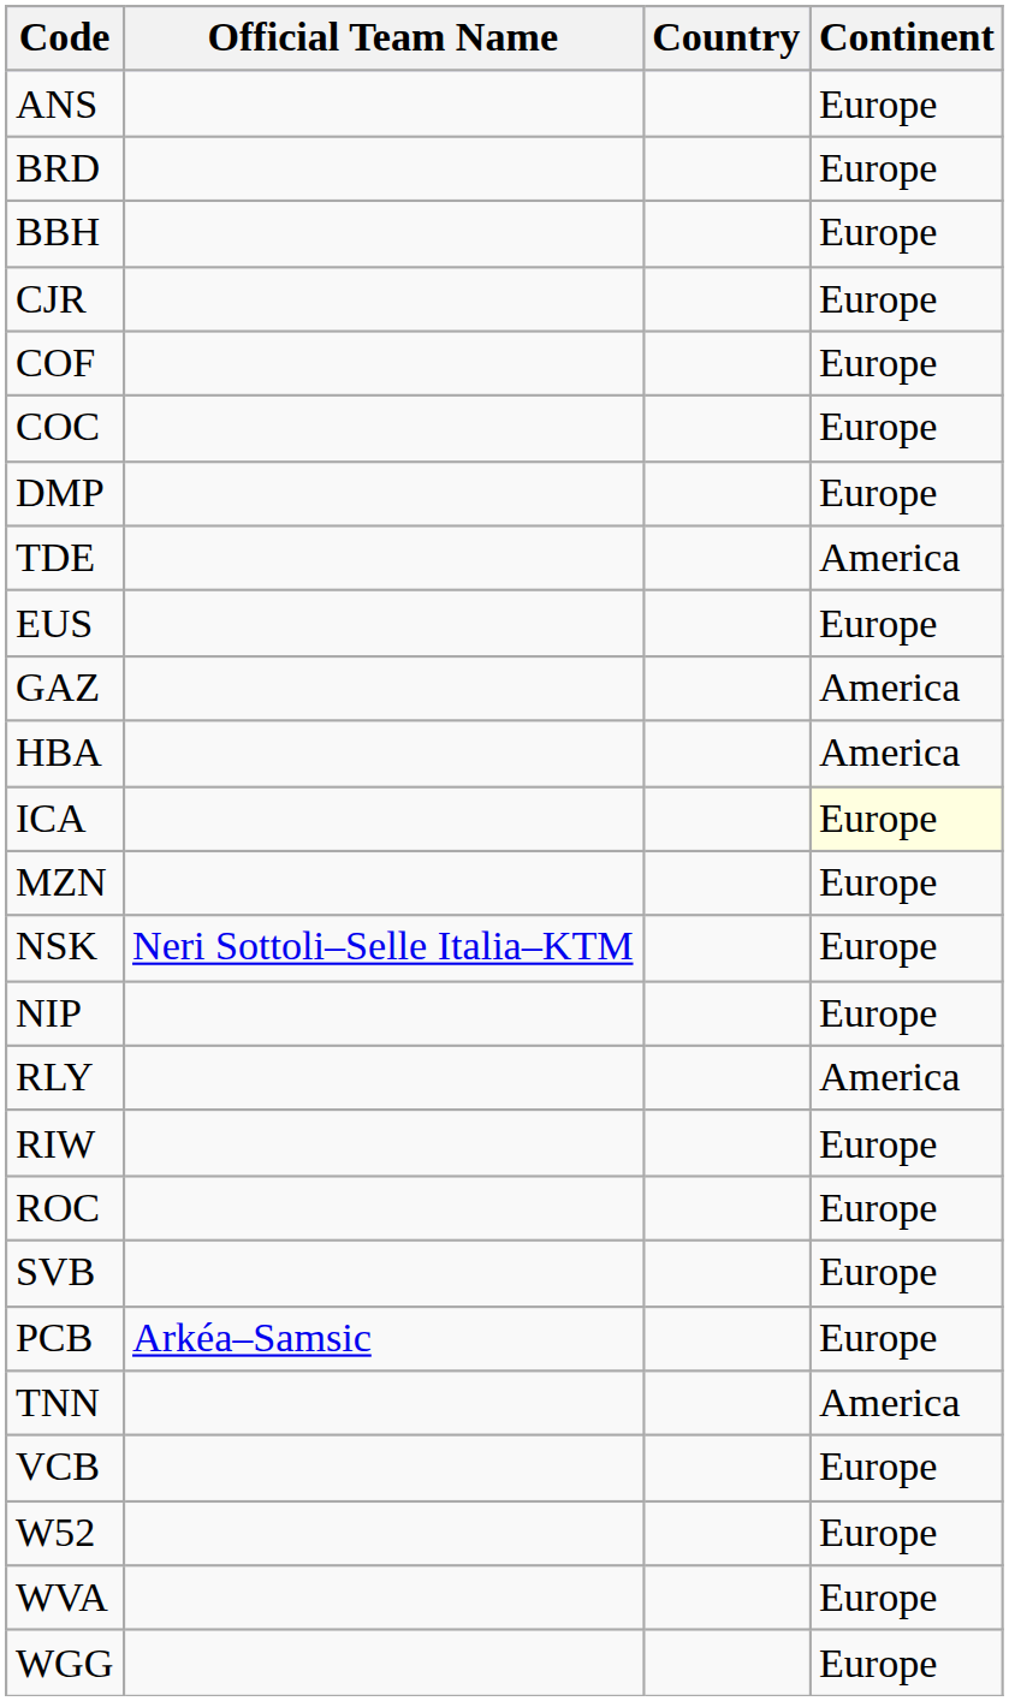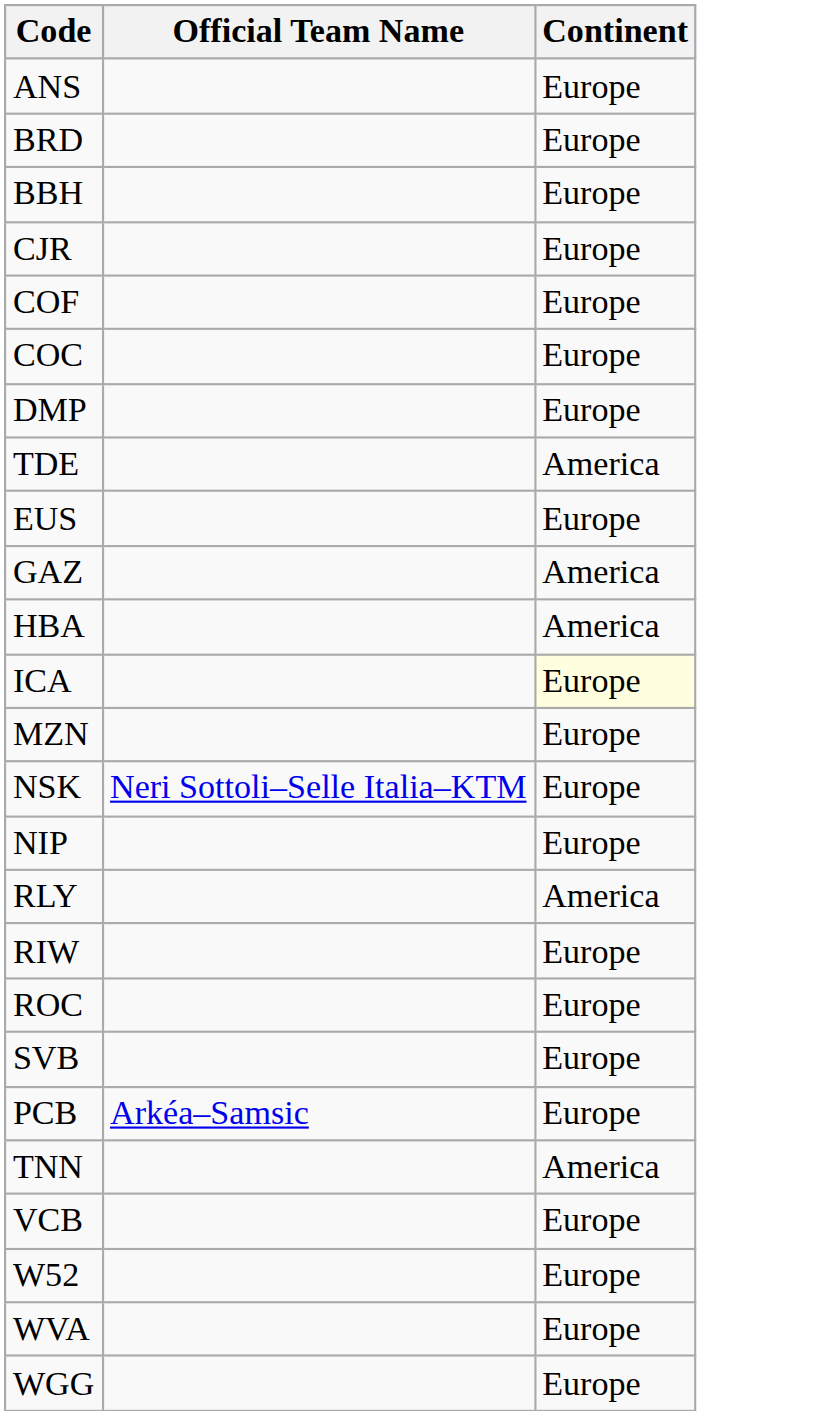- column: Country
